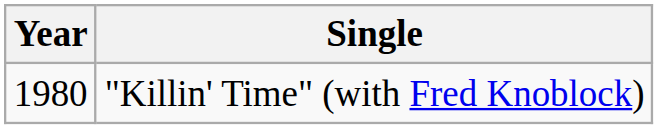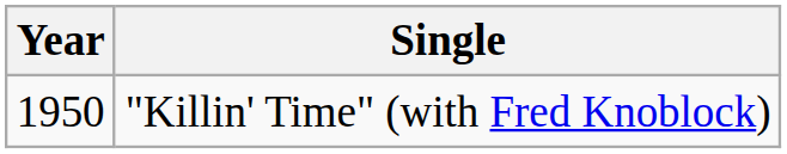"Killin' Time" (with Fred Knoblock) | Year: 1980 -> 1950
